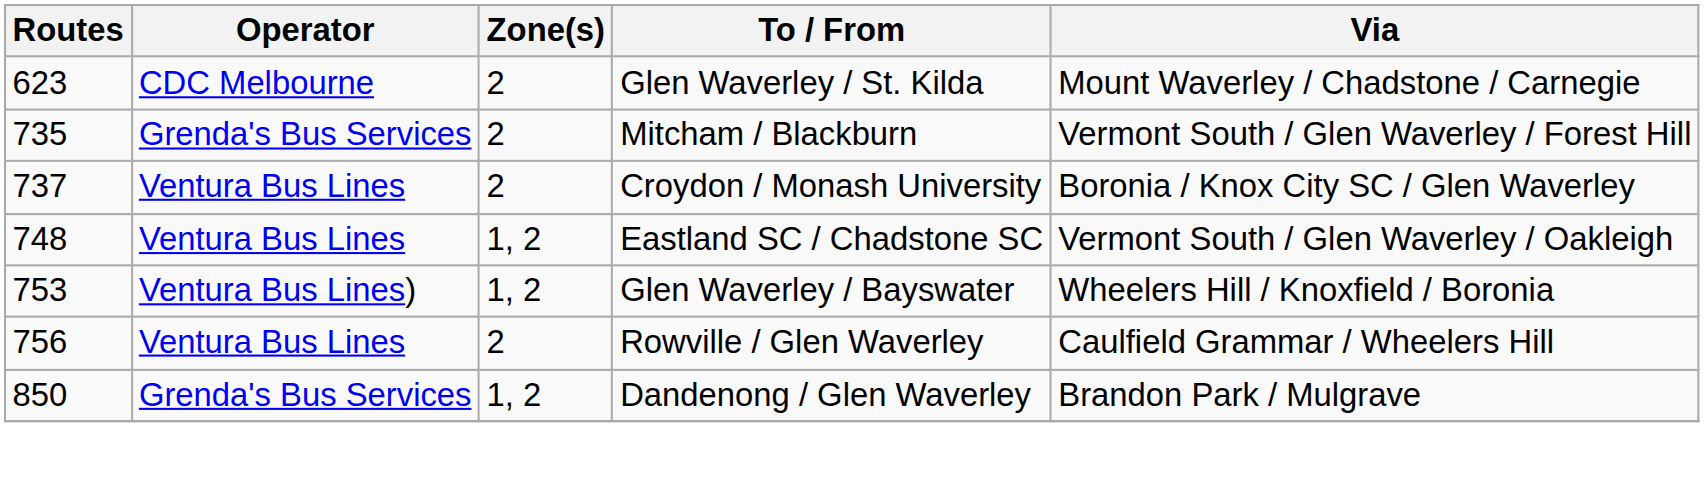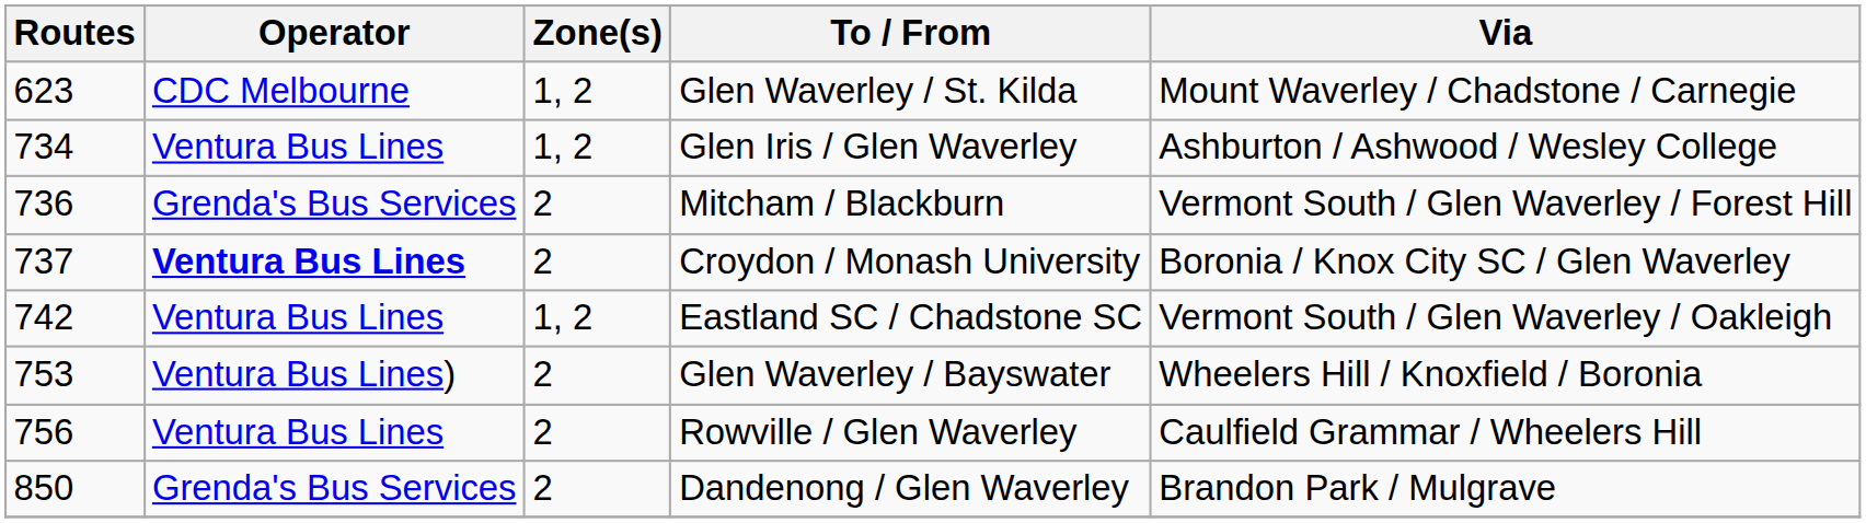Glen Waverley / St. Kilda | Zone(s): 2 -> 1, 2
+ row: 734 | Ventura Bus Lines | 1, 2 | Glen Iris / Glen Waverley | Ashburton / Ashwood / Wesley College
Mitcham / Blackburn | Routes: 735 -> 736
Croydon / Monash University | Operator: normal -> bold
Eastland SC / Chadstone SC | Routes: 748 -> 742
Glen Waverley / Bayswater | Zone(s): 1, 2 -> 2
Dandenong / Glen Waverley | Zone(s): 1, 2 -> 2
